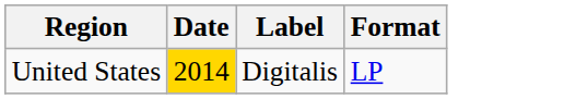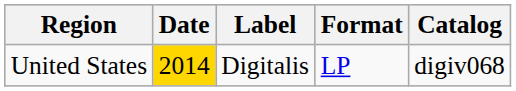+ column: Catalog | digiv068
